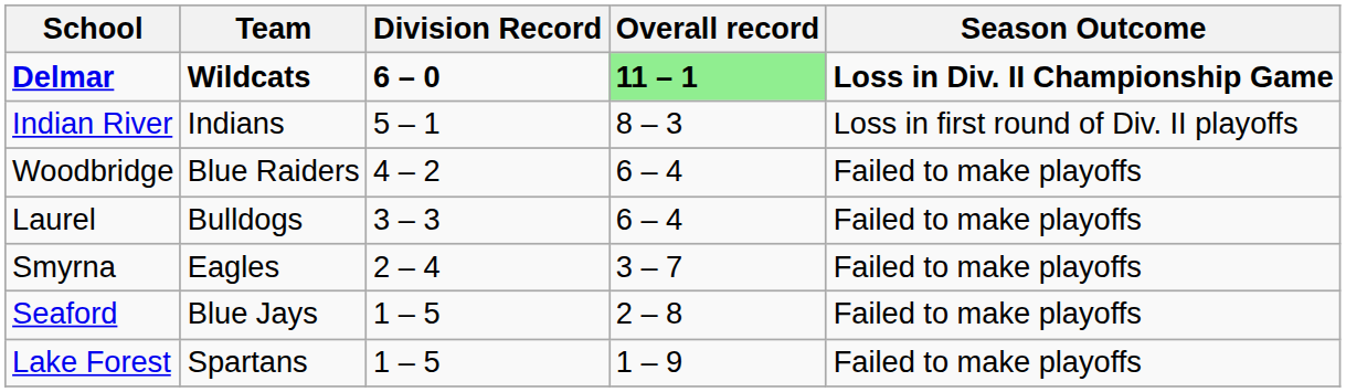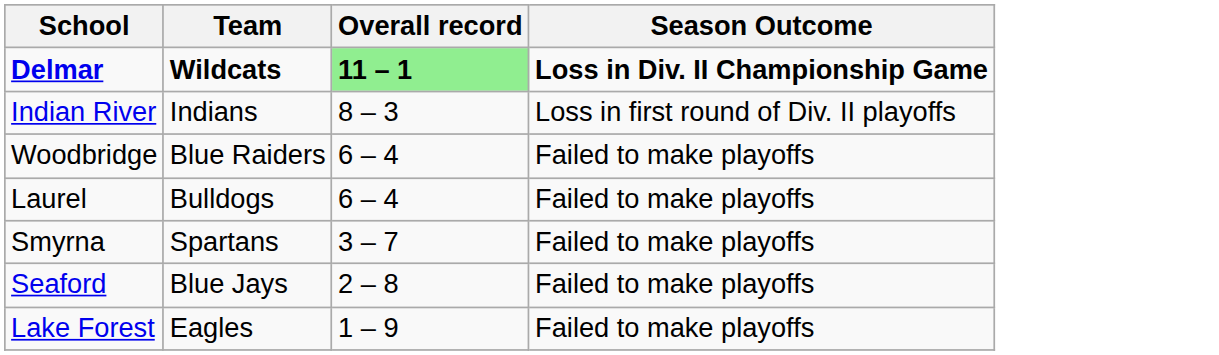- column: Division Record | 6 – 0 | 5 – 1 | 4 – 2 | 3 – 3 | 2 – 4 | 1 – 5 | 1 – 5
Smyrna | Team: Eagles -> Spartans
Lake Forest | Team: Spartans -> Eagles
